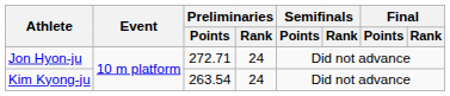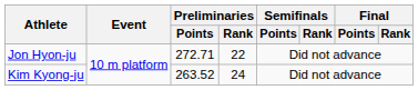Jon Hyon-ju | Preliminaries / Rank: 24 -> 22
Kim Kyong-ju | Preliminaries / Points: 263.54 -> 263.52
